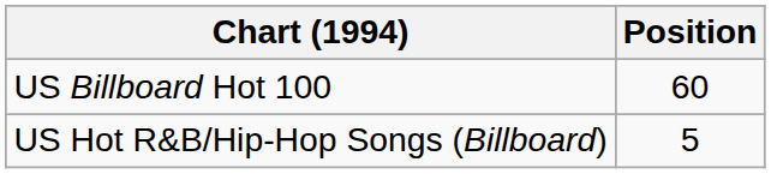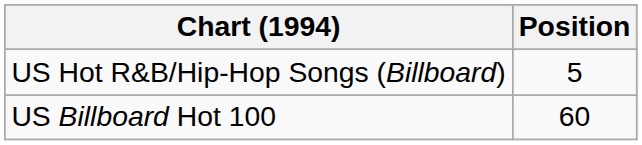rows swapped: US Billboard Hot 100 <-> US Hot R&B/Hip-Hop Songs (Billboard)
